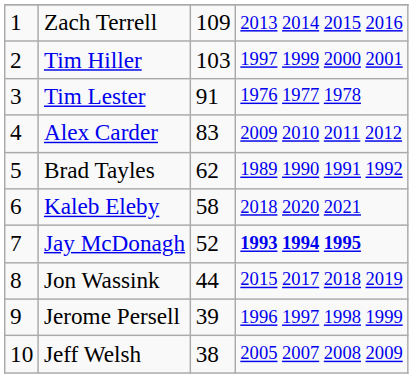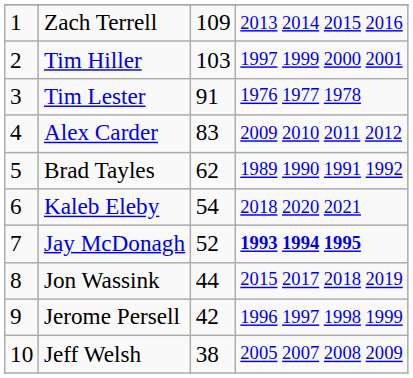Kaleb Eleby | column 3: 58 -> 54
Jerome Persell | column 3: 39 -> 42
